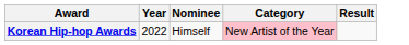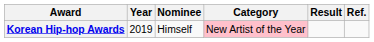+ column: Ref.
Korean Hip-hop Awards | Year: 2022 -> 2019
